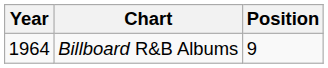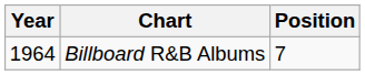Billboard R&B Albums | Position: 9 -> 7
